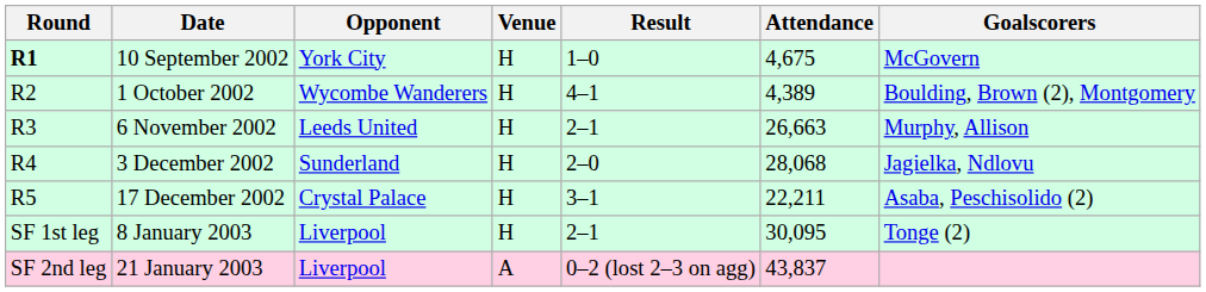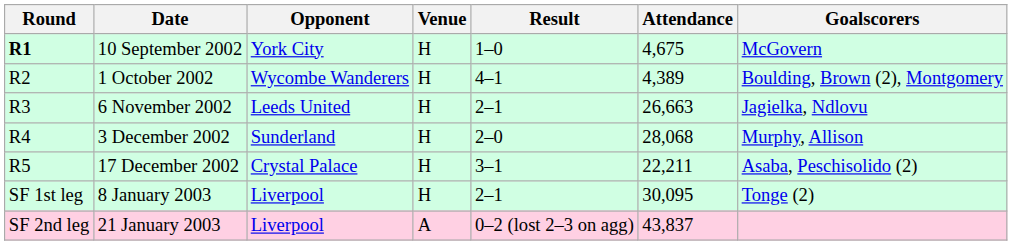6 November 2002 | Goalscorers: Murphy, Allison -> Jagielka, Ndlovu
3 December 2002 | Goalscorers: Jagielka, Ndlovu -> Murphy, Allison
